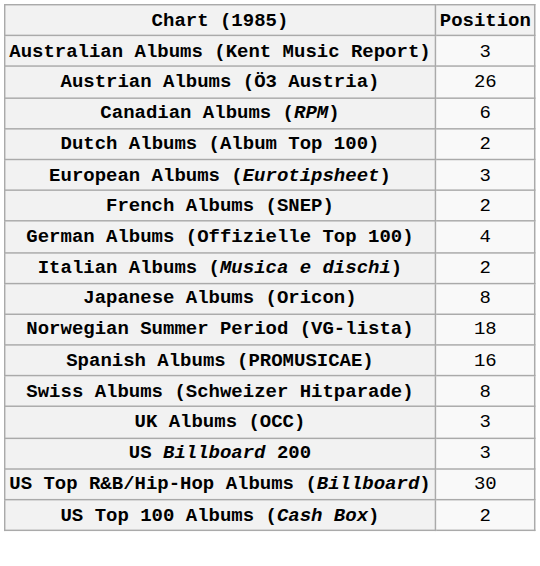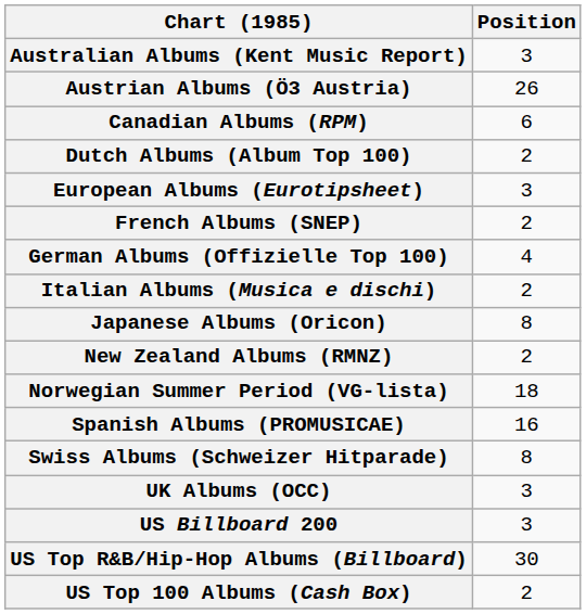+ row: New Zealand Albums (RMNZ) | 2
